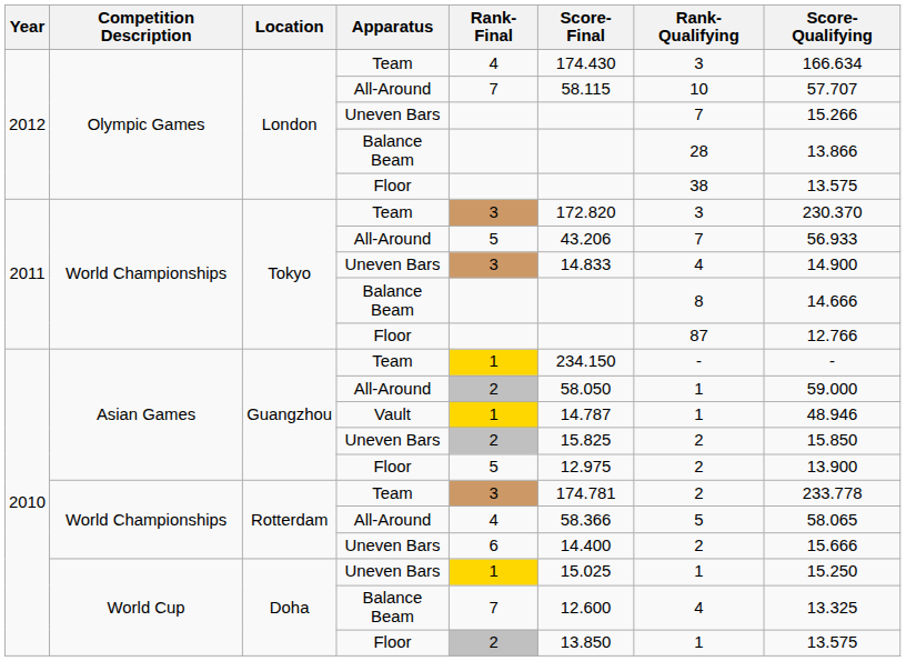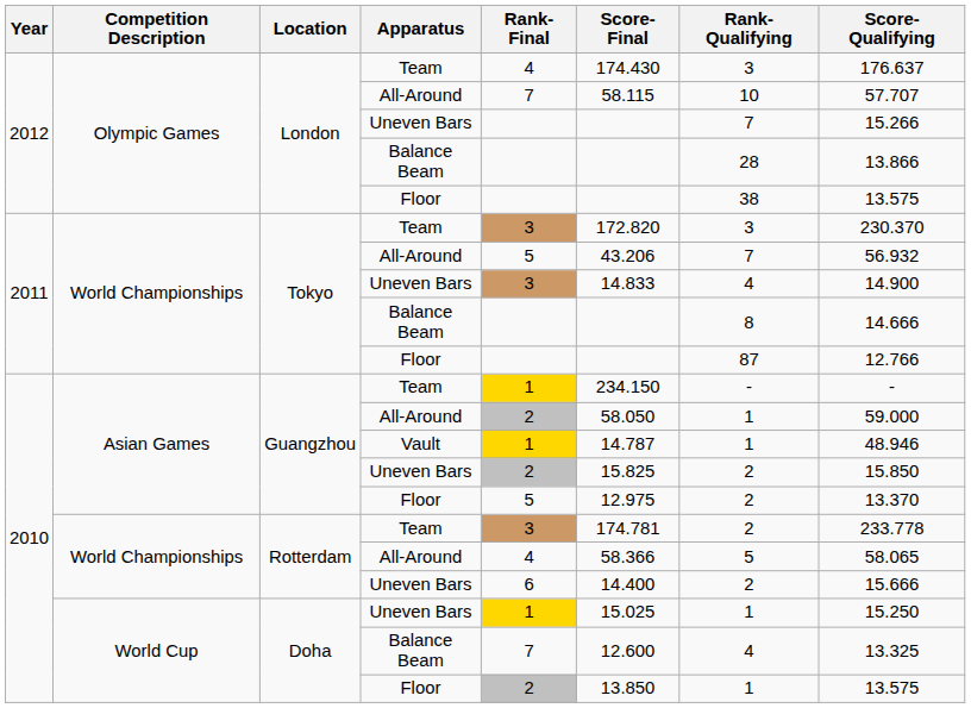London / Team | Score-Qualifying: 166.634 -> 176.637
Tokyo / All-Around | Score-Qualifying: 56.933 -> 56.932
Guangzhou / Floor | Score-Qualifying: 13.900 -> 13.370
